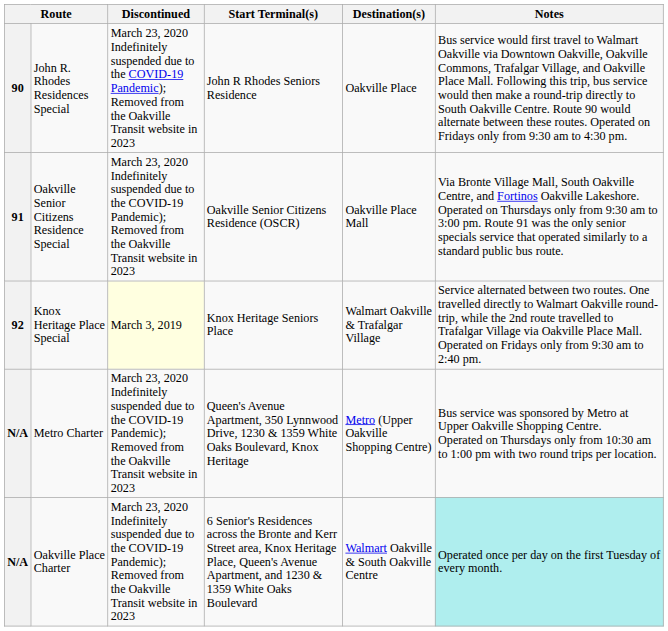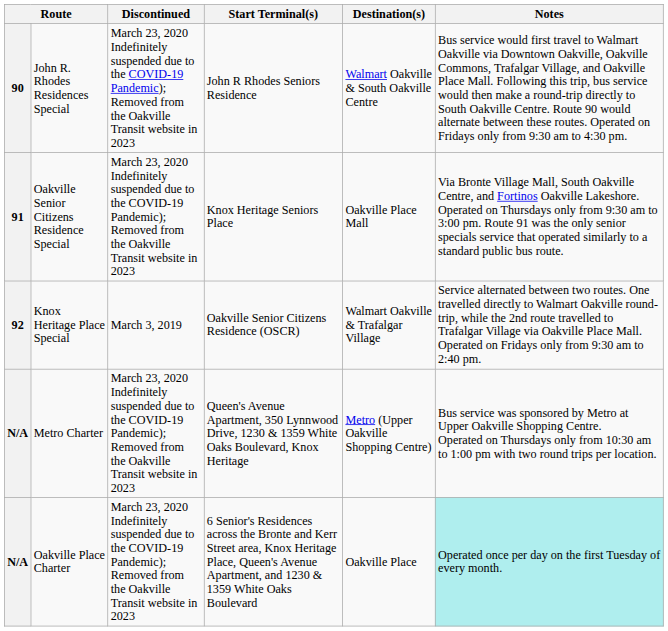John R. Rhodes Residences Special | Destination(s): Oakville Place -> Walmart Oakville & South Oakville Centre
Oakville Senior Citizens Residence Special | Start Terminal(s): Oakville Senior Citizens Residence (OSCR) -> Knox Heritage Seniors Place
Knox Heritage Place Special | Discontinued: lightyellow background -> no background
Knox Heritage Place Special | Start Terminal(s): Knox Heritage Seniors Place -> Oakville Senior Citizens Residence (OSCR)
Oakville Place Charter | Destination(s): Walmart Oakville & South Oakville Centre -> Oakville Place
